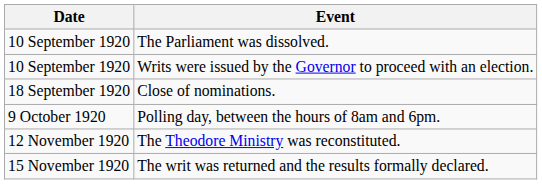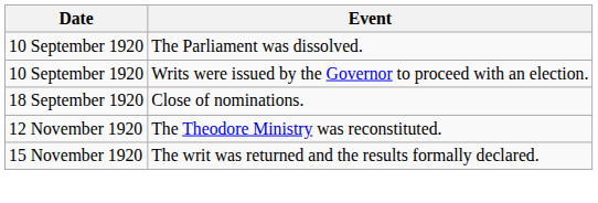- row: 9 October 1920 | Polling day, between the hours of 8am and 6pm.
